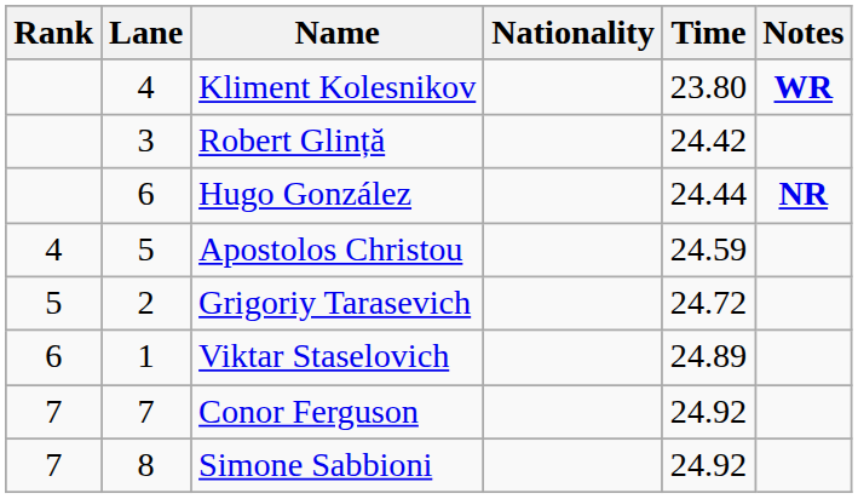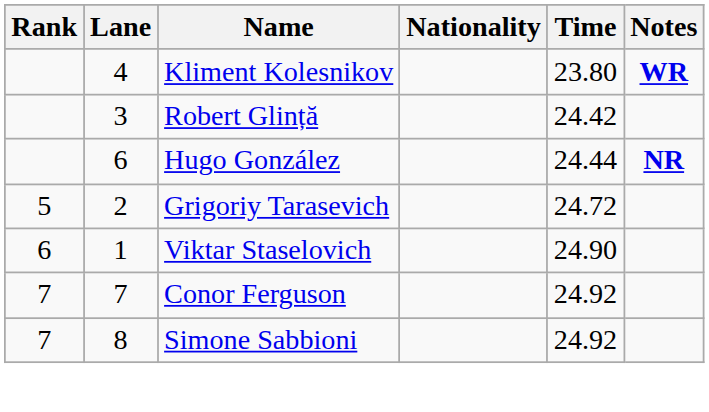- row: 4 | 5 | Apostolos Christou | 24.59
Viktar Staselovich | Time: 24.89 -> 24.90
